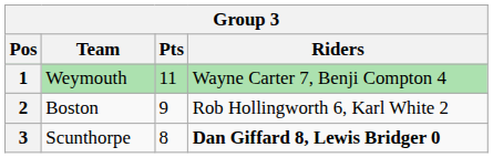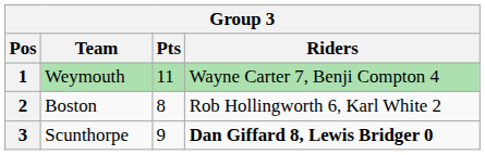2 | Pts: 9 -> 8
3 | Pts: 8 -> 9
